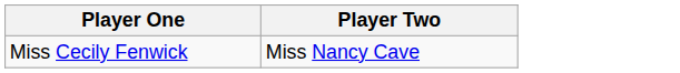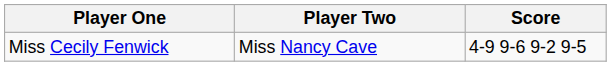+ column: Score | 4-9 9-6 9-2 9-5
